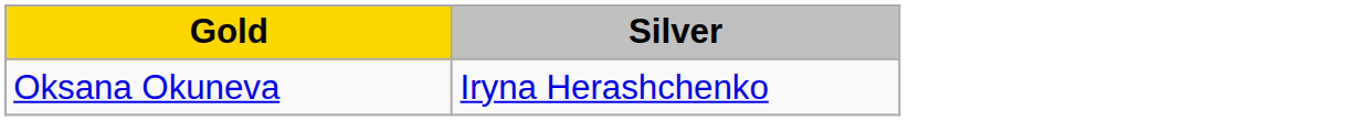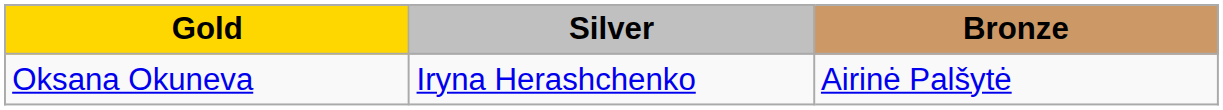+ column: Bronze | Airinė Palšytė
